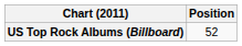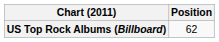US Top Rock Albums (Billboard) | Position: 52 -> 62
